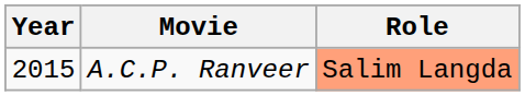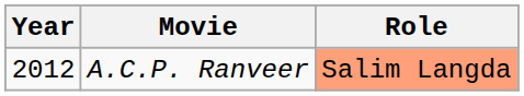A.C.P. Ranveer | Year: 2015 -> 2012
